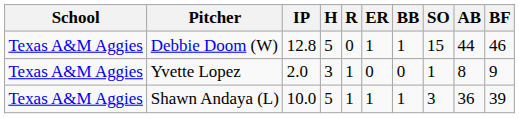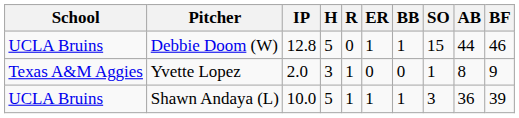Debbie Doom (W) | School: Texas A&M Aggies -> UCLA Bruins
Shawn Andaya (L) | School: Texas A&M Aggies -> UCLA Bruins
